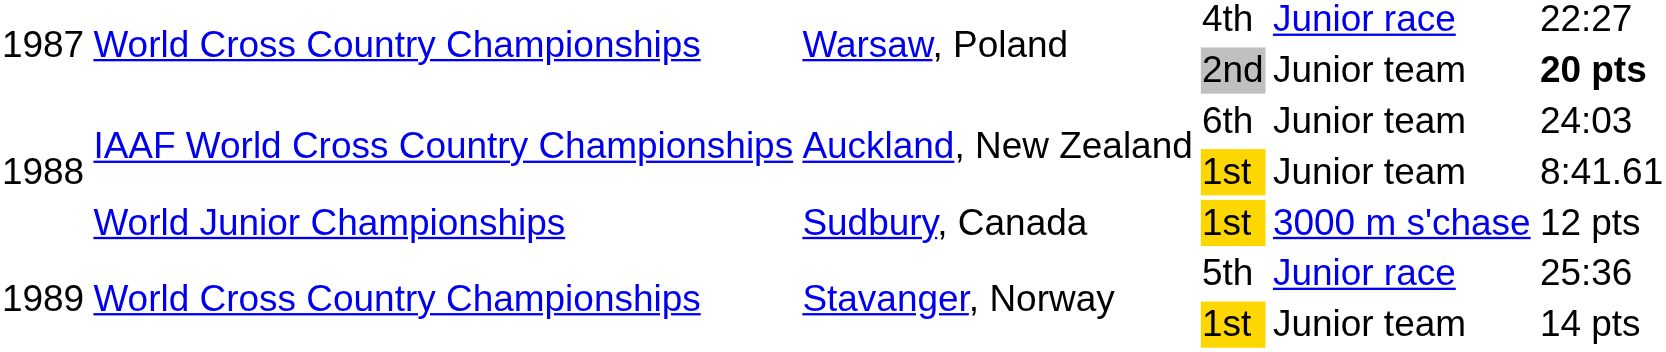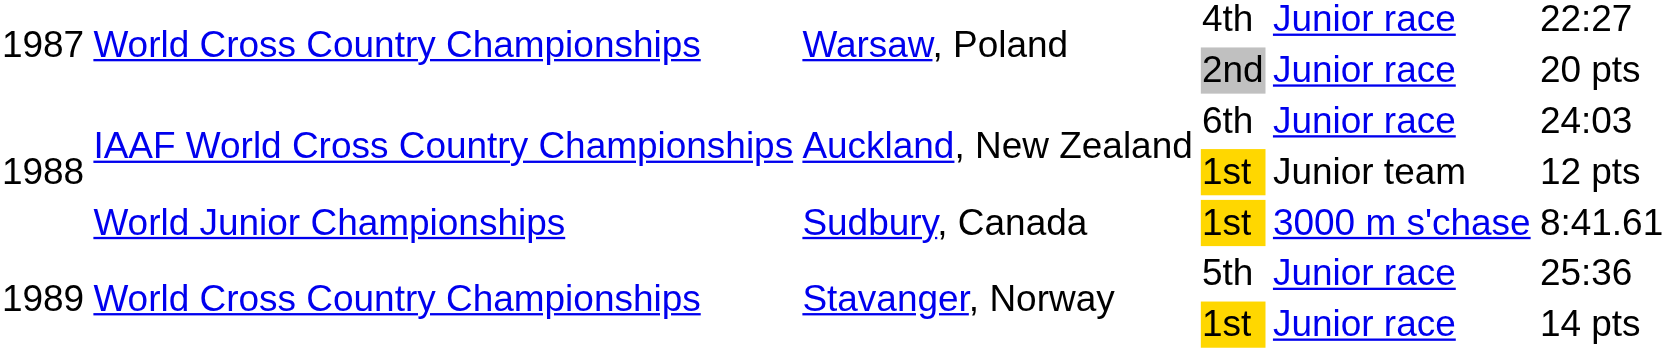Warsaw, Poland / 2nd | column 5: Junior team -> Junior race
Warsaw, Poland / 2nd | column 6: bold -> normal
Auckland, New Zealand / 6th | column 5: Junior team -> Junior race
Auckland, New Zealand / 1st | column 6: 8:41.61 -> 12 pts
Sudbury, Canada | column 6: 12 pts -> 8:41.61
Stavanger, Norway / 1st | column 5: Junior team -> Junior race
